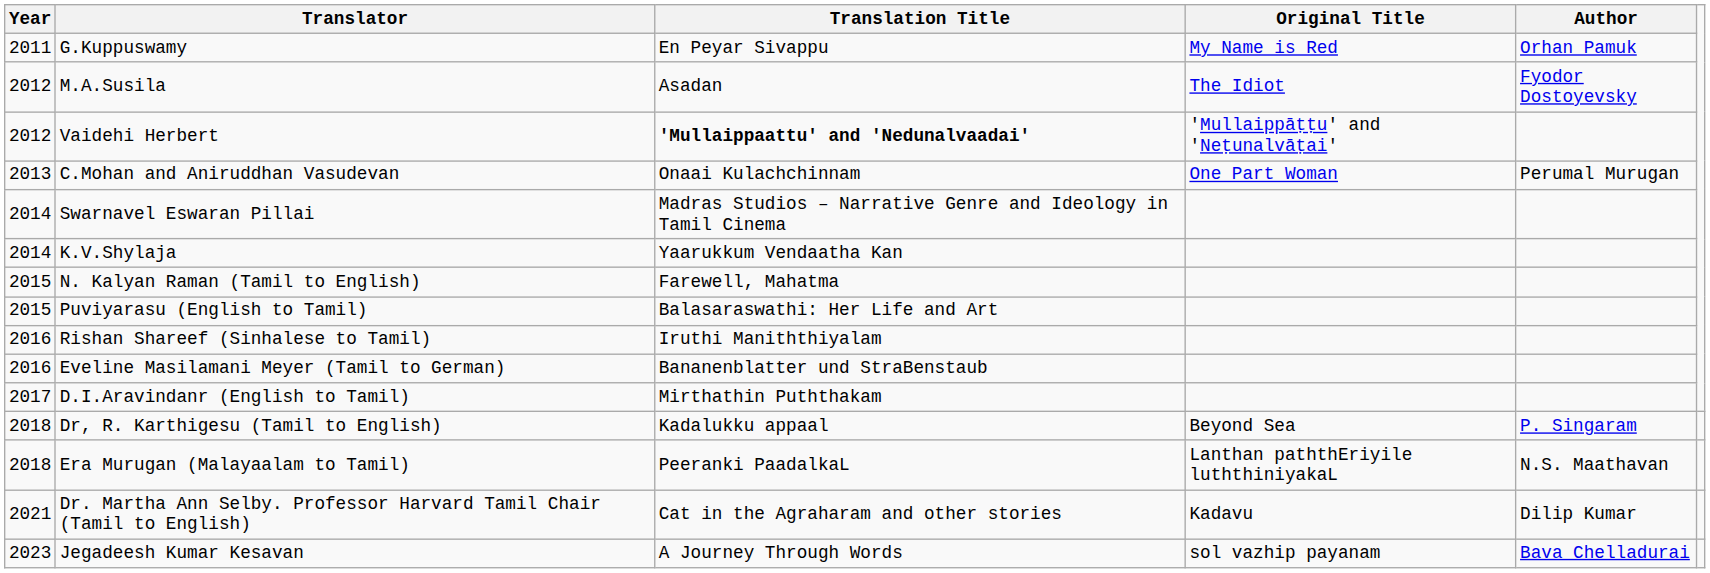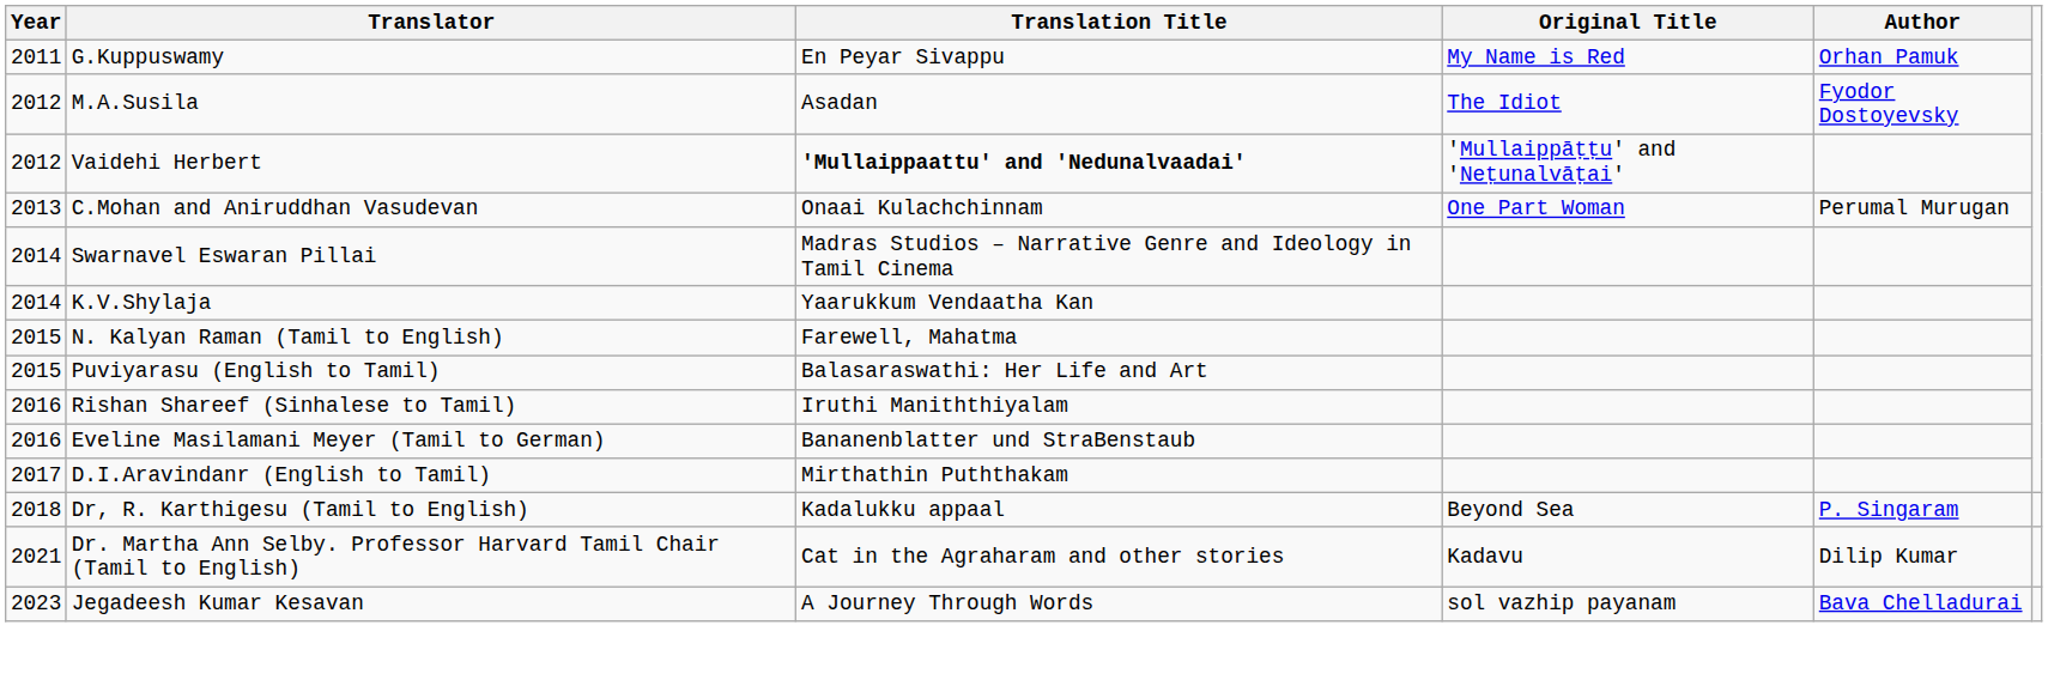- row: 2018 | Era Murugan (Malayaalam to Tamil) | Peeranki PaadalkaL | Lanthan paththEriyile luththiniyakaL | N.S. Maathavan
